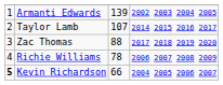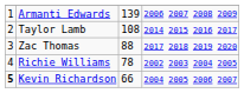Armanti Edwards | column 4: 2002 2003 2004 2005 -> 2006 2007 2008 2009
Taylor Lamb | column 3: 107 -> 108
Richie Williams | column 4: 2006 2007 2008 2009 -> 2002 2003 2004 2005
